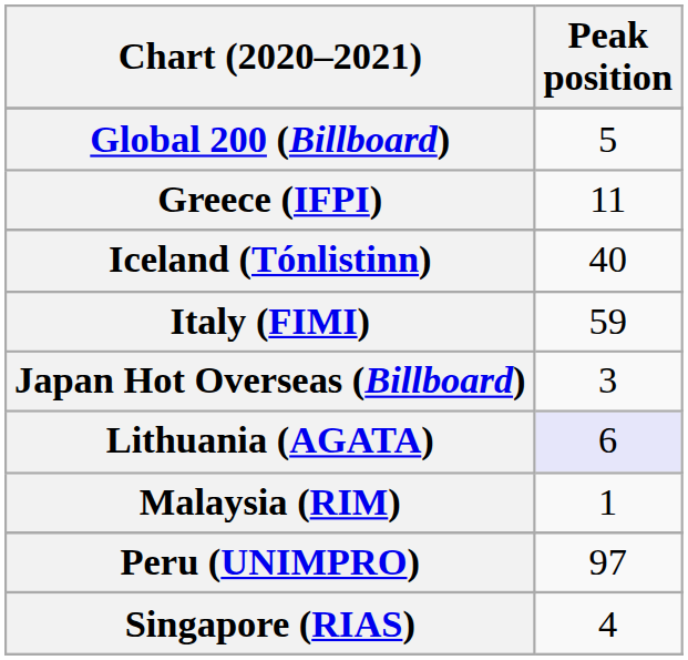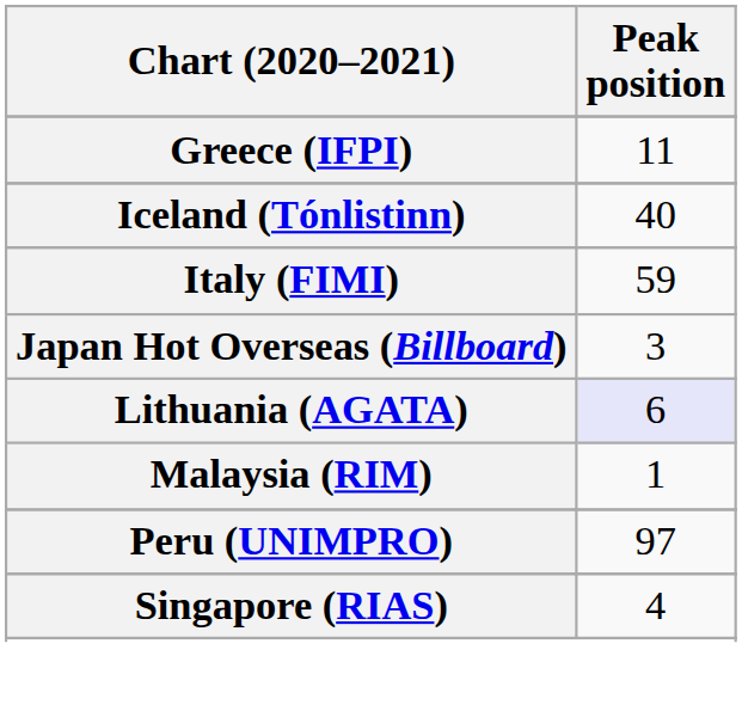- row: Global 200 (Billboard) | 5
